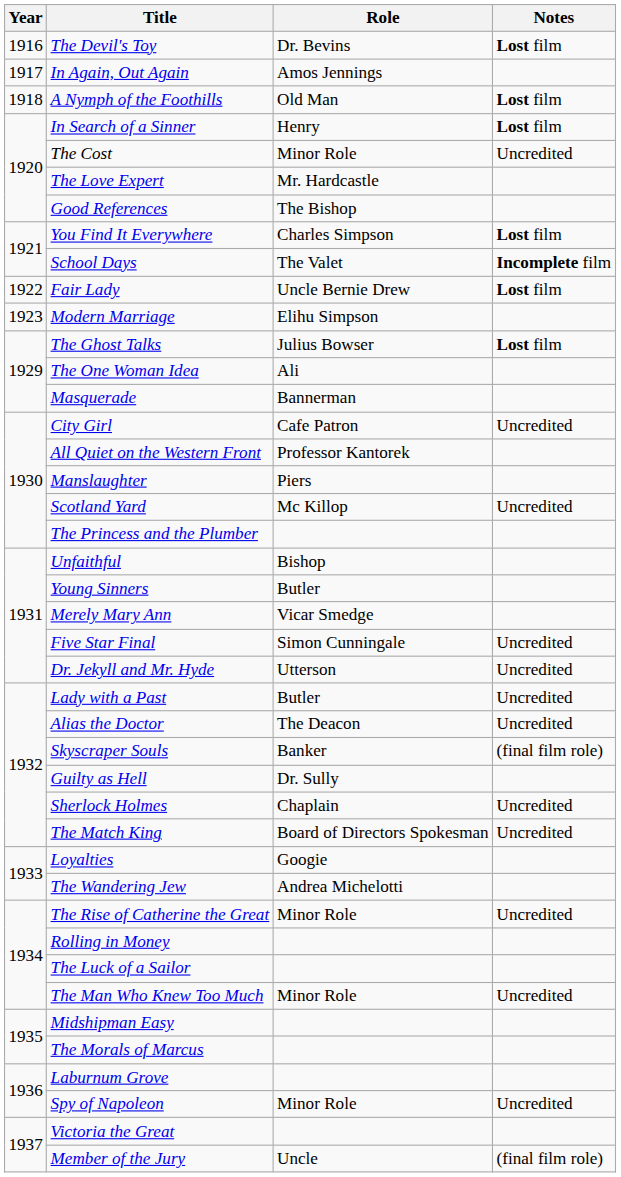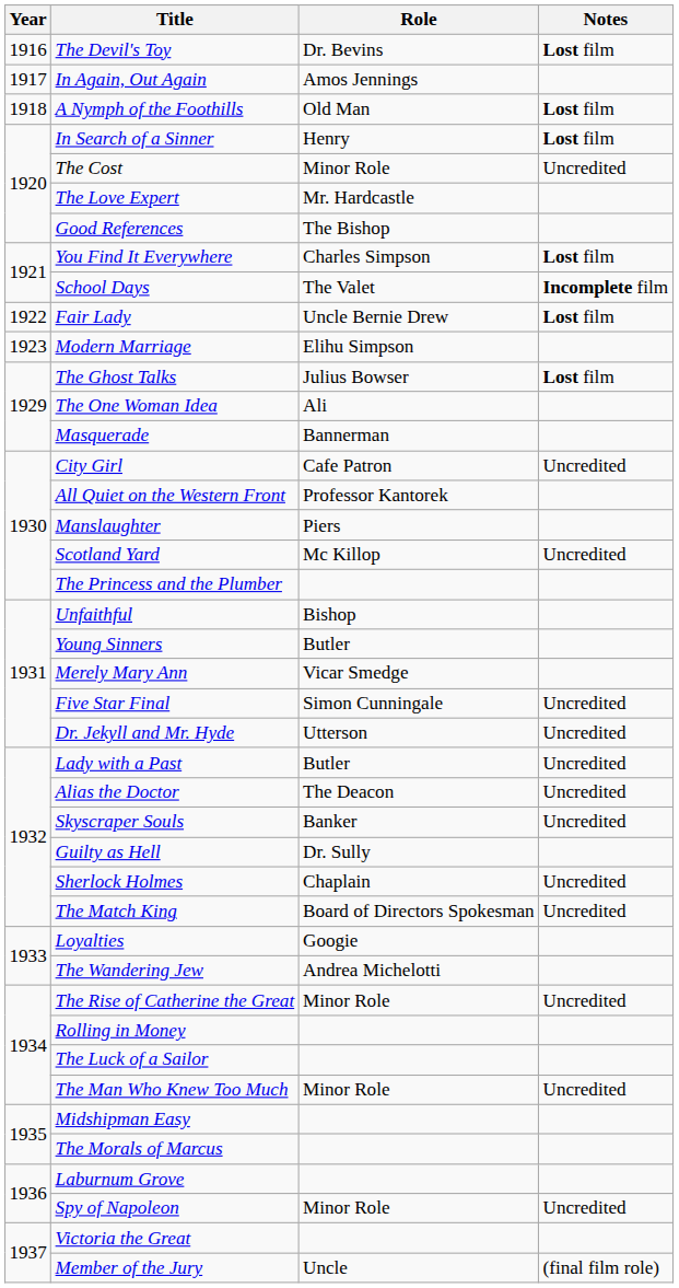Skyscraper Souls | Notes: (final film role) -> Uncredited
